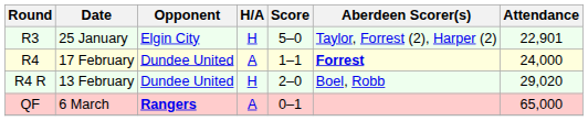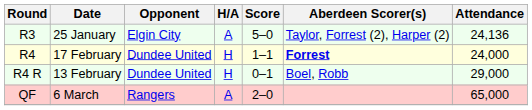R3 | H/A: H -> A
R3 | Attendance: 22,901 -> 24,136
R4 | H/A: A -> H
R4 R | Score: 2–0 -> 0–1
R4 R | Attendance: 29,020 -> 29,000
QF | Opponent: bold -> normal
QF | Score: 0–1 -> 2–0
